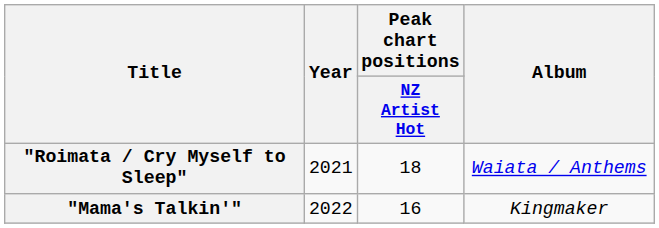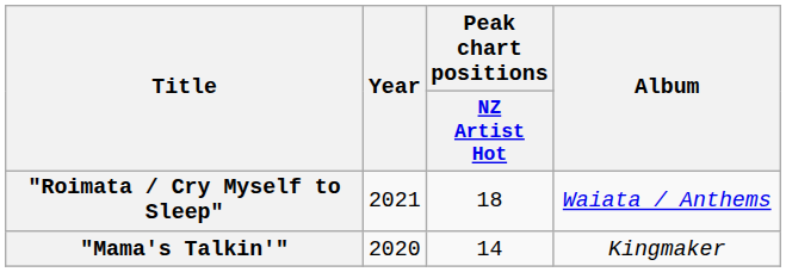"Mama's Talkin'" | Year: 2022 -> 2020
"Mama's Talkin'" | Peak chart positions / NZ Artist Hot: 16 -> 14
